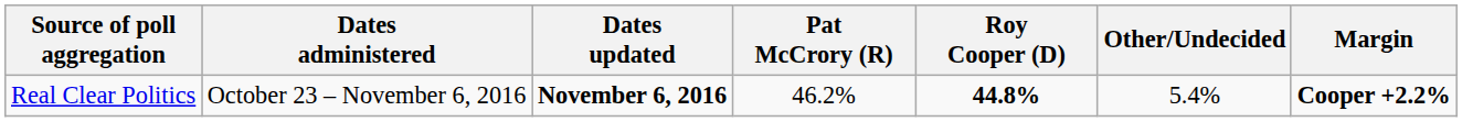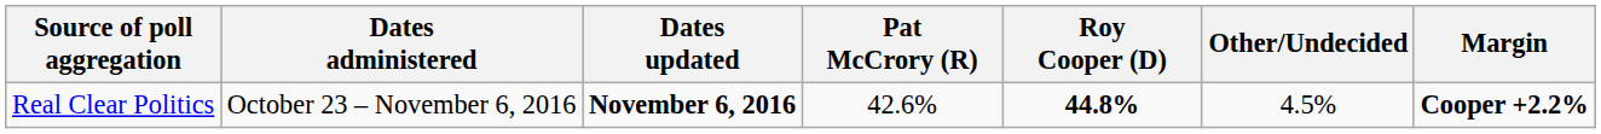Real Clear Politics | Pat McCrory (R): 46.2% -> 42.6%
Real Clear Politics | Other/Undecided: 5.4% -> 4.5%
